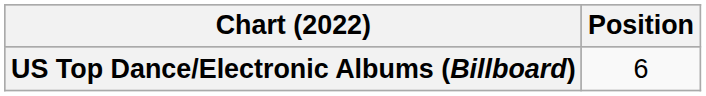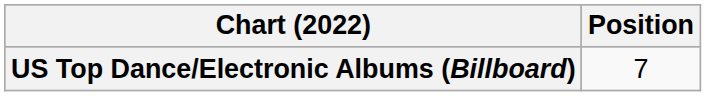US Top Dance/Electronic Albums (Billboard) | Position: 6 -> 7
